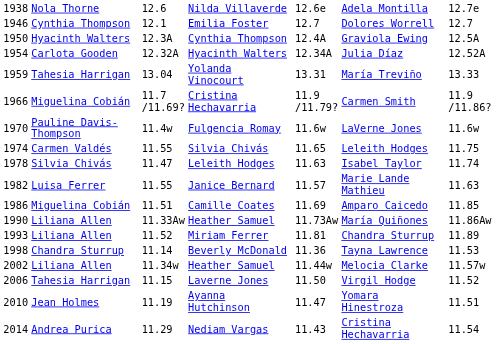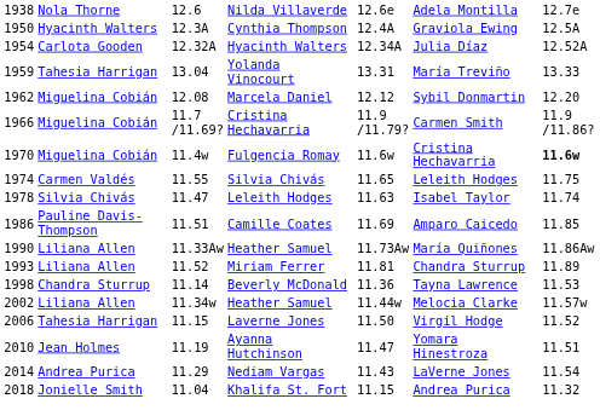- row: 1946 | Cynthia Thompson | 12.1 | Emilia Foster | 12.7 | Dolores Worrell | 12.7
+ row: 1962 | Miguelina Cobián | 12.08 | Marcela Daniel | 12.12 | Sybil Donmartin | 12.20
Fulgencia Romay | column 2: Pauline Davis-Thompson -> Miguelina Cobián
Fulgencia Romay | column 6: LaVerne Jones -> Cristina Hechavarria
Fulgencia Romay | column 7: normal -> bold
- row: 1982 | Luisa Ferrer | 11.55 | Janice Bernard | 11.57 | Marie Lande Mathieu | 11.63
Camille Coates | column 2: Miguelina Cobián -> Pauline Davis-Thompson
Nediam Vargas | column 6: Cristina Hechavarria -> LaVerne Jones
+ row: 2018 | Jonielle Smith | 11.04 | Khalifa St. Fort | 11.15 | Andrea Purica | 11.32
